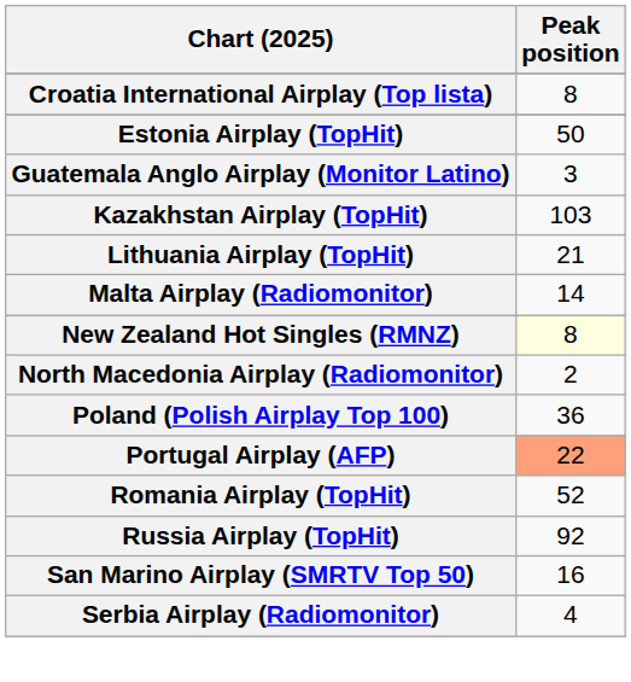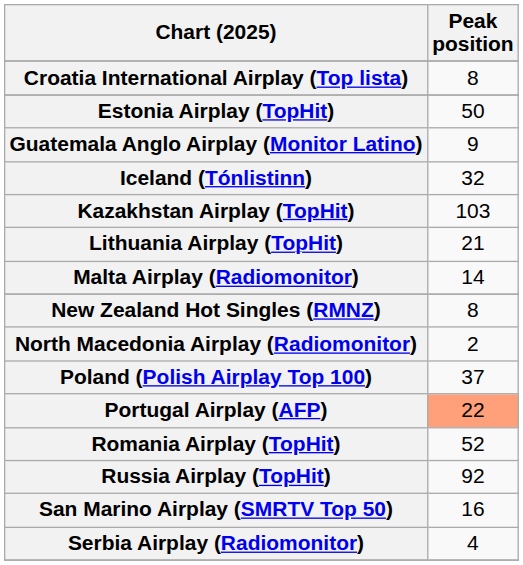Guatemala Anglo Airplay (Monitor Latino) | Peak position: 3 -> 9
+ row: Iceland (Tónlistinn) | 32
New Zealand Hot Singles (RMNZ) | Peak position: lightyellow background -> no background
Poland (Polish Airplay Top 100) | Peak position: 36 -> 37
